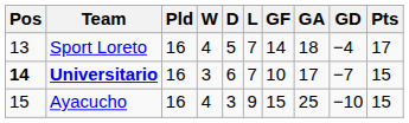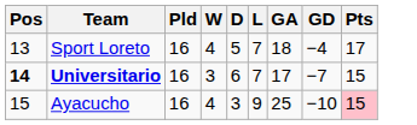- column: GF | 14 | 10 | 15
Ayacucho | Pts: no background -> pink background
